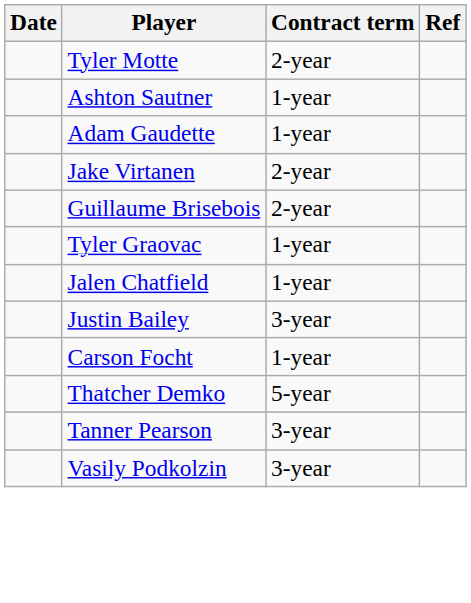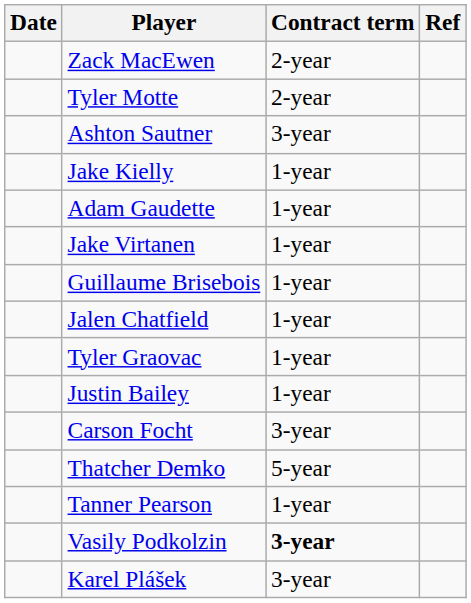+ row: Zack MacEwen | 2-year
Ashton Sautner | Contract term: 1-year -> 3-year
+ row: Jake Kielly | 1-year
Jake Virtanen | Contract term: 2-year -> 1-year
Guillaume Brisebois | Contract term: 2-year -> 1-year
rows swapped: Jalen Chatfield <-> Tyler Graovac
Justin Bailey | Contract term: 3-year -> 1-year
Carson Focht | Contract term: 1-year -> 3-year
Tanner Pearson | Contract term: 3-year -> 1-year
Vasily Podkolzin | Contract term: normal -> bold
+ row: Karel Plášek | 3-year
